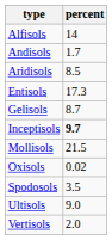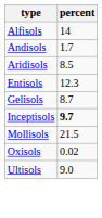Entisols | percent: 17.3 -> 12.3
- row: Spodosols | 3.5
- row: Vertisols | 2.0
